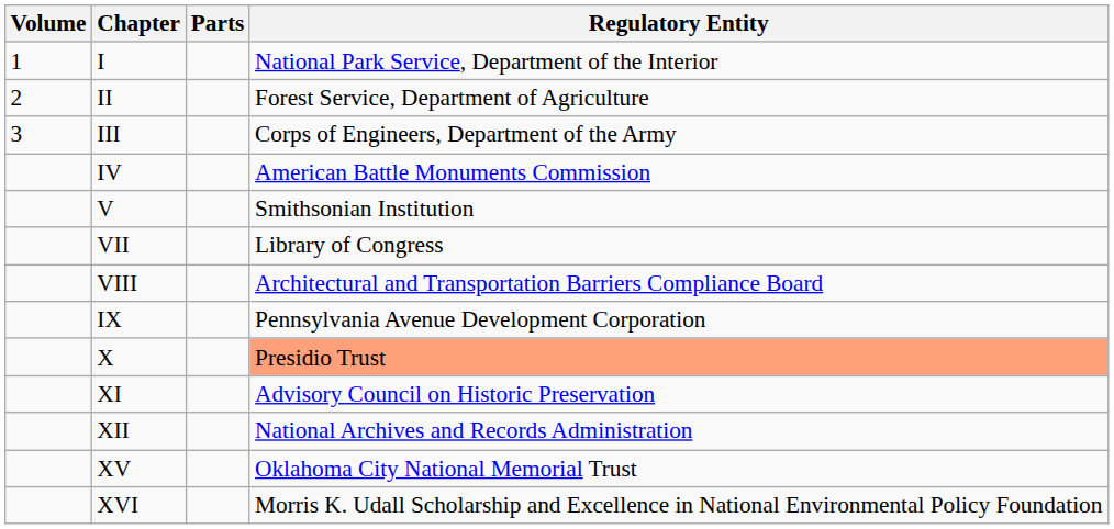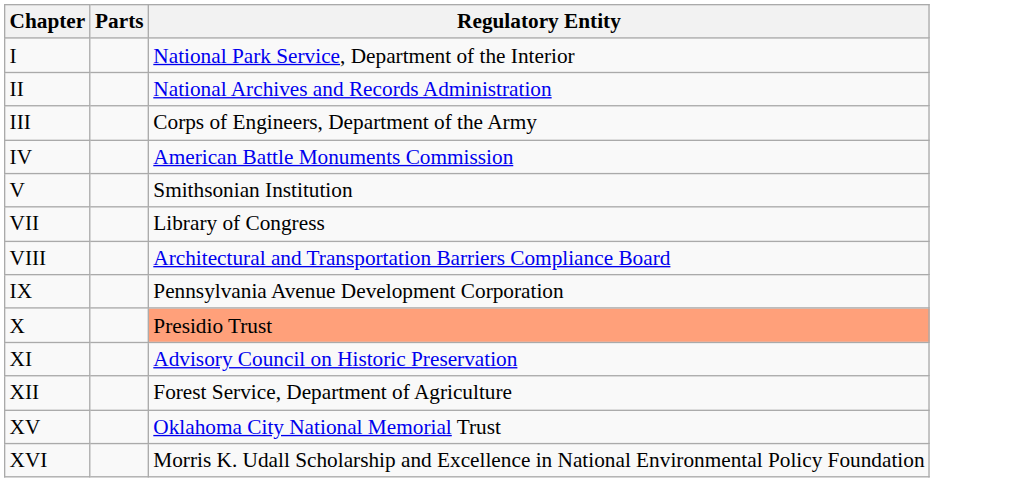- column: Volume | 1 | 2 | 3
II | Regulatory Entity: Forest Service, Department of Agriculture -> National Archives and Records Administration
XII | Regulatory Entity: National Archives and Records Administration -> Forest Service, Department of Agriculture
